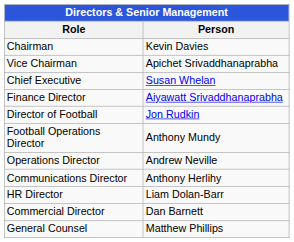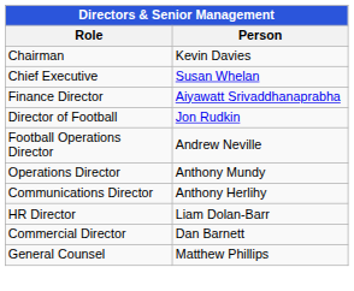- row: Vice Chairman | Apichet Srivaddhanaprabha
Football Operations Director | Person: Anthony Mundy -> Andrew Neville
Operations Director | Person: Andrew Neville -> Anthony Mundy
